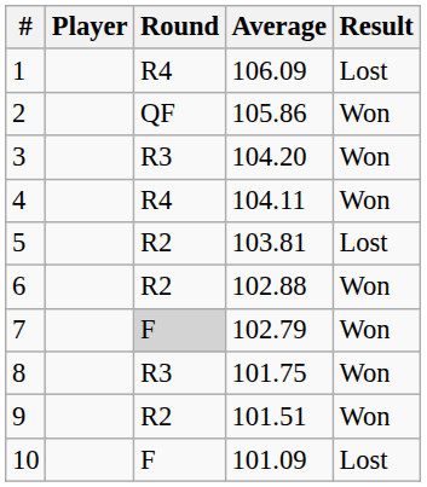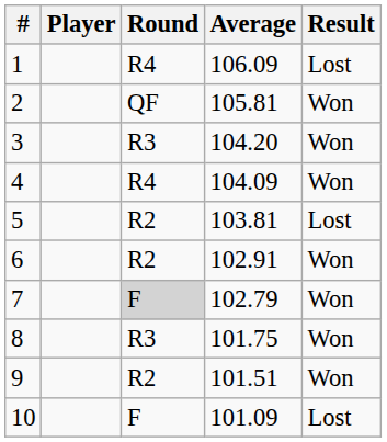2 | Average: 105.86 -> 105.81
4 | Average: 104.11 -> 104.09
6 | Average: 102.88 -> 102.91
